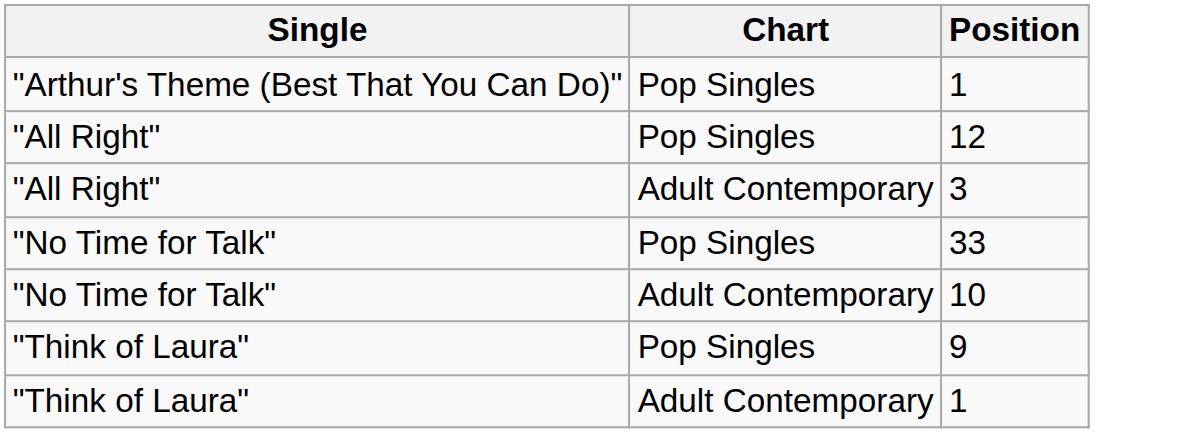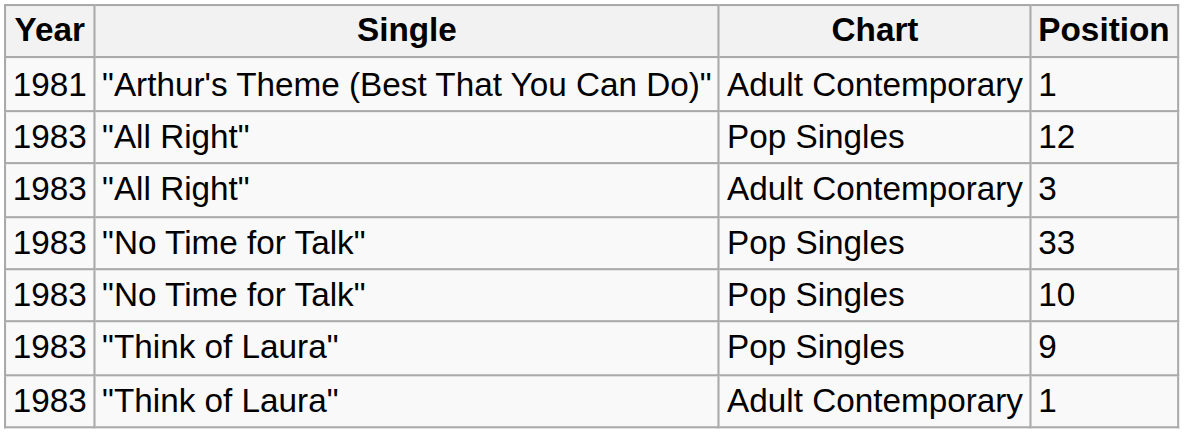+ column: Year | 1981 | 1983 | 1983 | 1983 | 1983 | 1983 | 1983
"Arthur's Theme (Best That You Can Do)" / 1 | Chart: Pop Singles -> Adult Contemporary
10 | Chart: Adult Contemporary -> Pop Singles
